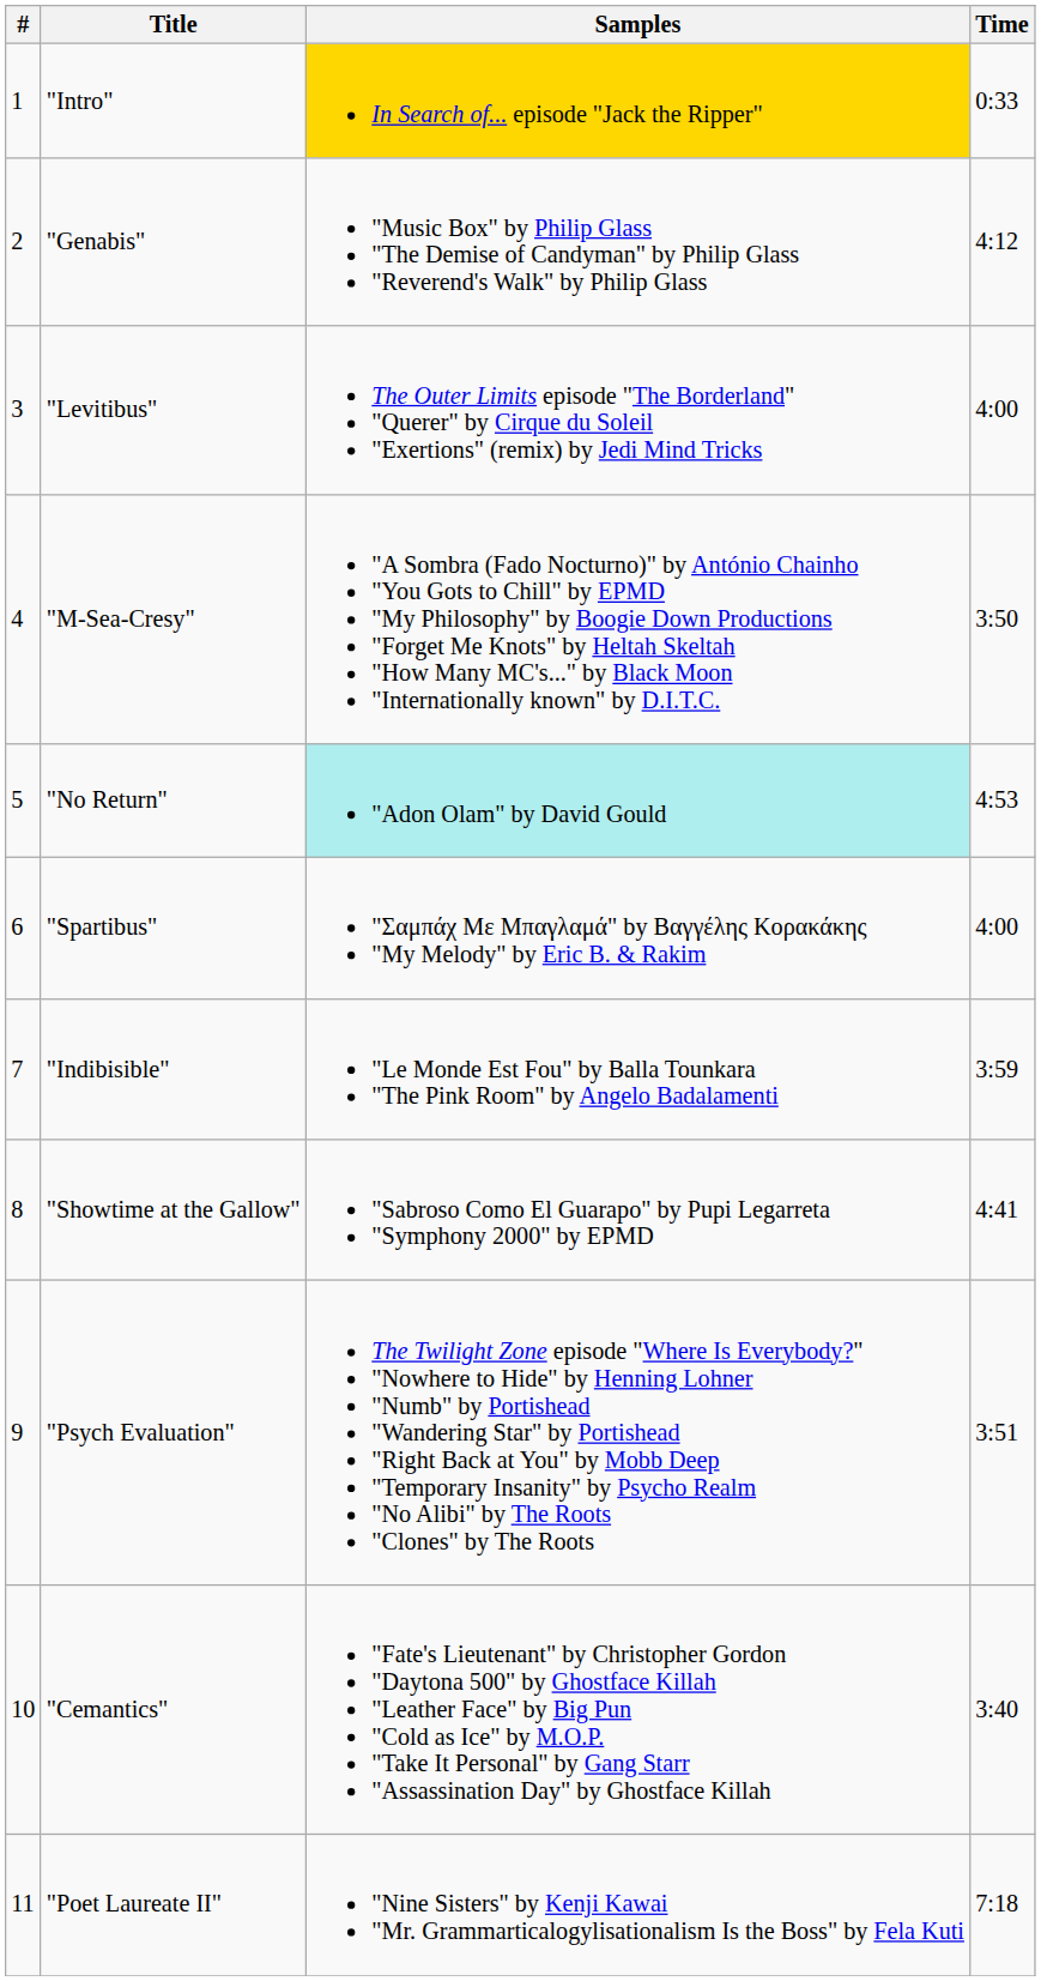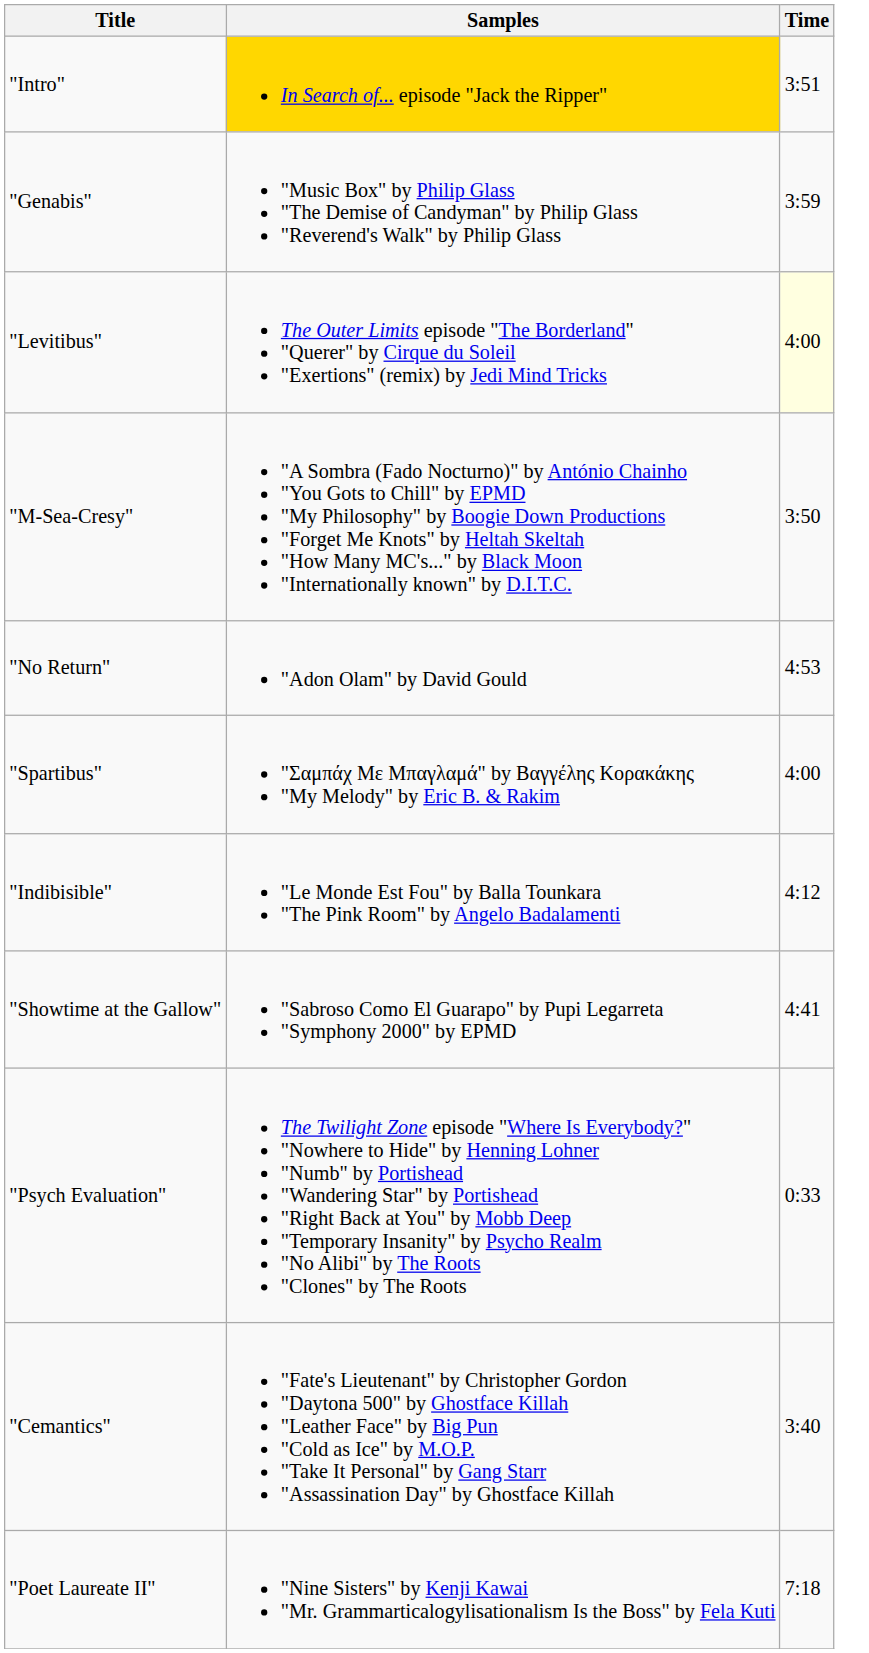- column: # | 1 | 2 | 3 | 4 | 5 | 6 | 7 | 8 | 9 | 10 | 11
"Intro" | Time: 0:33 -> 3:51
"Genabis" | Time: 4:12 -> 3:59
"Levitibus" | Time: no background -> lightyellow background
"No Return" | Samples: paleturquoise background -> no background
"Indibisible" | Time: 3:59 -> 4:12
"Psych Evaluation" | Time: 3:51 -> 0:33
